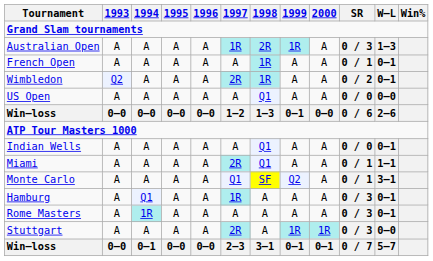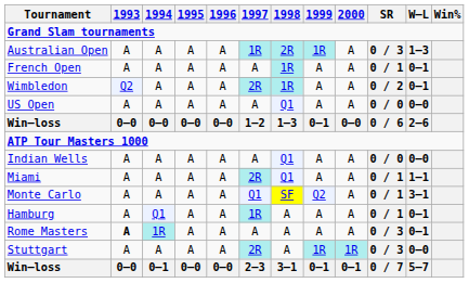Indian Wells | W–L: 0–1 -> 0–0
Hamburg | SR: 0 / 3 -> 0 / 1
Rome Masters | 1993: normal -> bold
